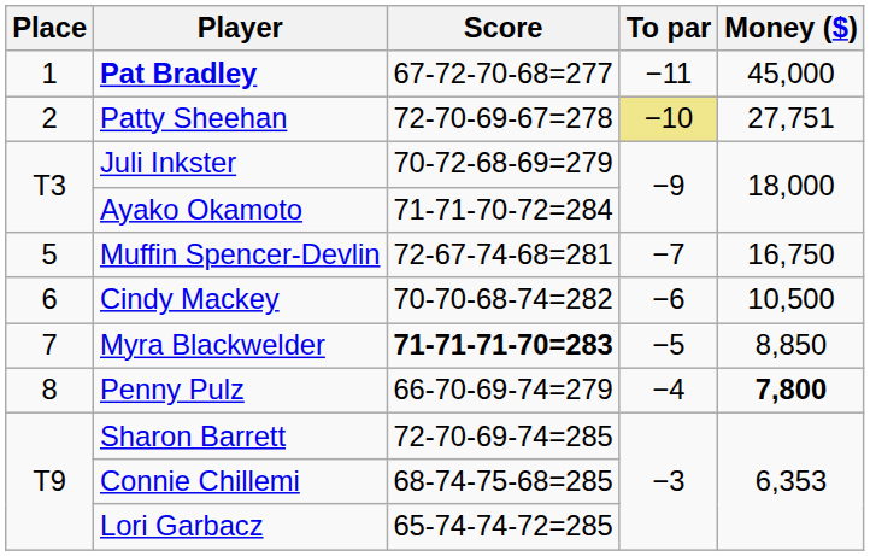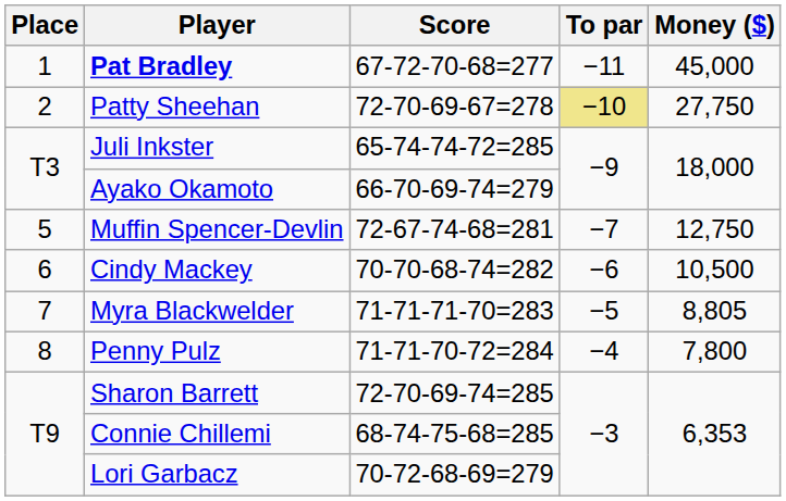Patty Sheehan | Money ($): 27,751 -> 27,750
Juli Inkster | Score: 70-72-68-69=279 -> 65-74-74-72=285
Ayako Okamoto | Score: 71-71-70-72=284 -> 66-70-69-74=279
Muffin Spencer-Devlin | Money ($): 16,750 -> 12,750
Myra Blackwelder | Score: bold -> normal
Myra Blackwelder | Money ($): 8,850 -> 8,805
Penny Pulz | Score: 66-70-69-74=279 -> 71-71-70-72=284
Penny Pulz | Money ($): bold -> normal
Lori Garbacz | Score: 65-74-74-72=285 -> 70-72-68-69=279
